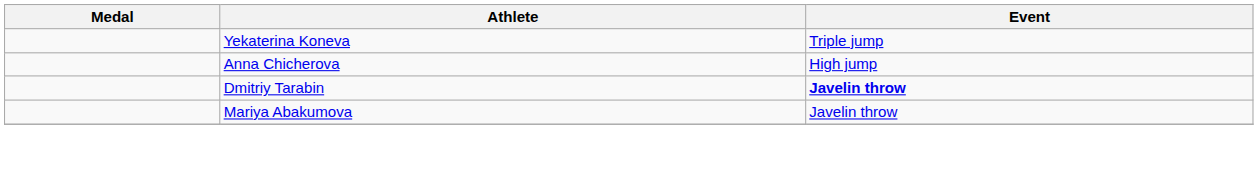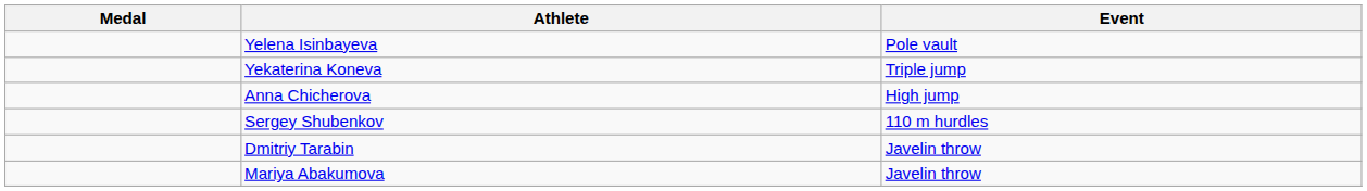+ row: Yelena Isinbayeva | Pole vault
+ row: Sergey Shubenkov | 110 m hurdles
Dmitriy Tarabin | Event: bold -> normal
